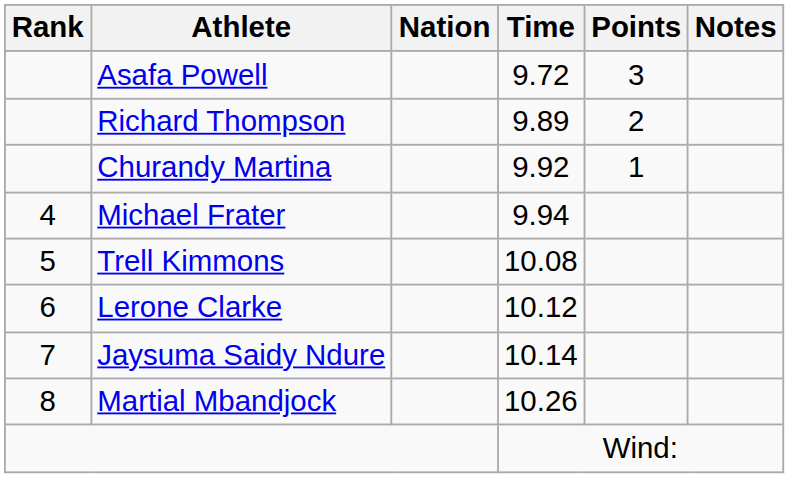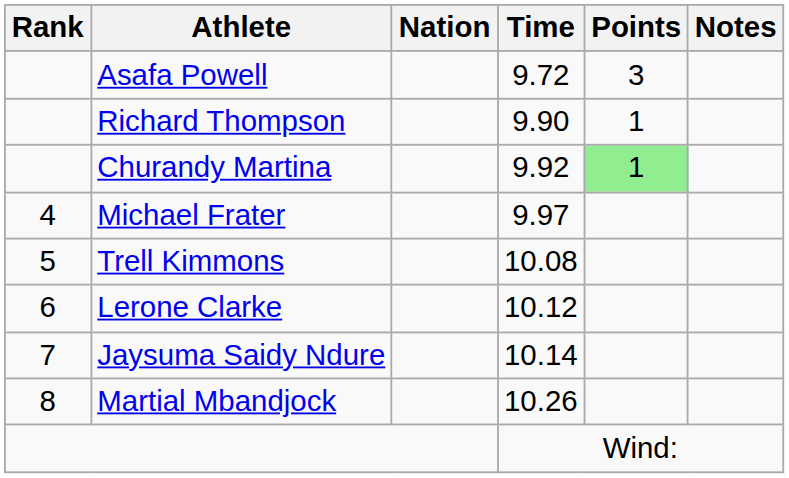Richard Thompson | Time: 9.89 -> 9.90
Richard Thompson | Points: 2 -> 1
Churandy Martina | Points: no background -> lightgreen background
Michael Frater | Time: 9.94 -> 9.97
